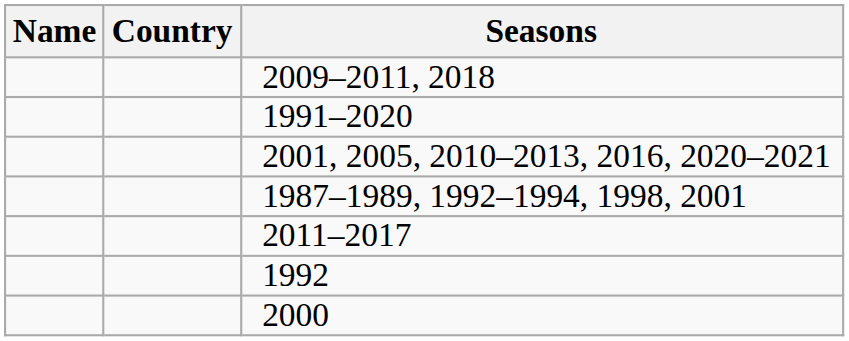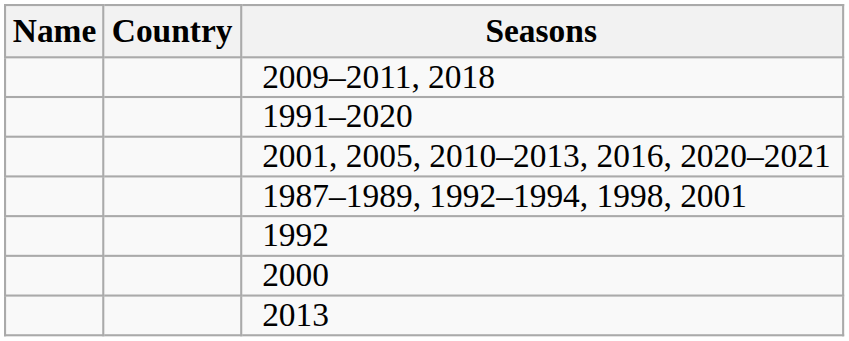- row: 2011–2017
+ row: 2013
